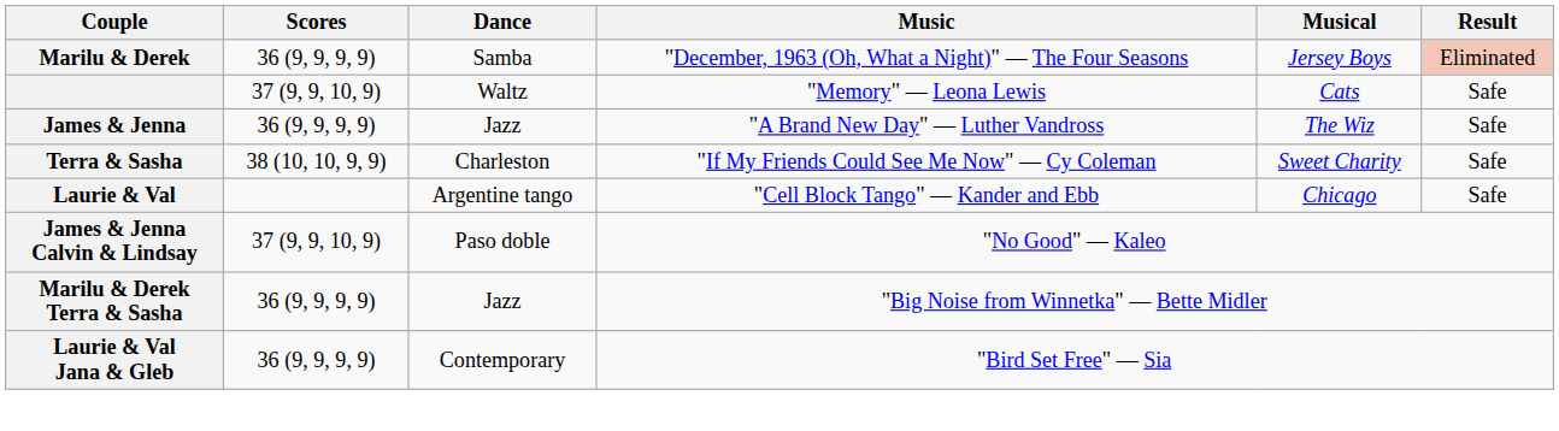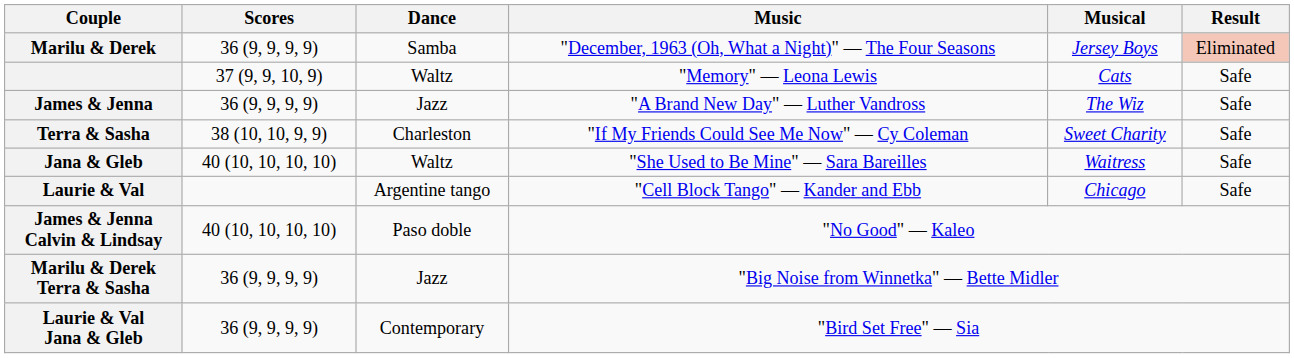+ row: Jana & Gleb | 40 (10, 10, 10, 10) | Waltz | "She Used to Be Mine" — Sara Bareilles | Waitress | Safe
James & Jenna Calvin & Lindsay | Scores: 37 (9, 9, 10, 9) -> 40 (10, 10, 10, 10)
